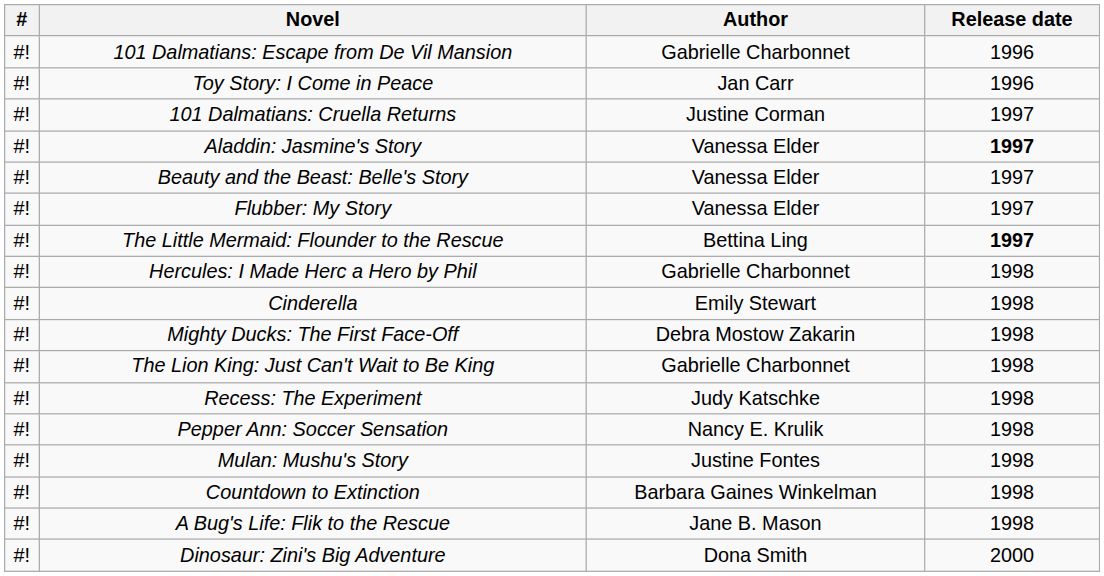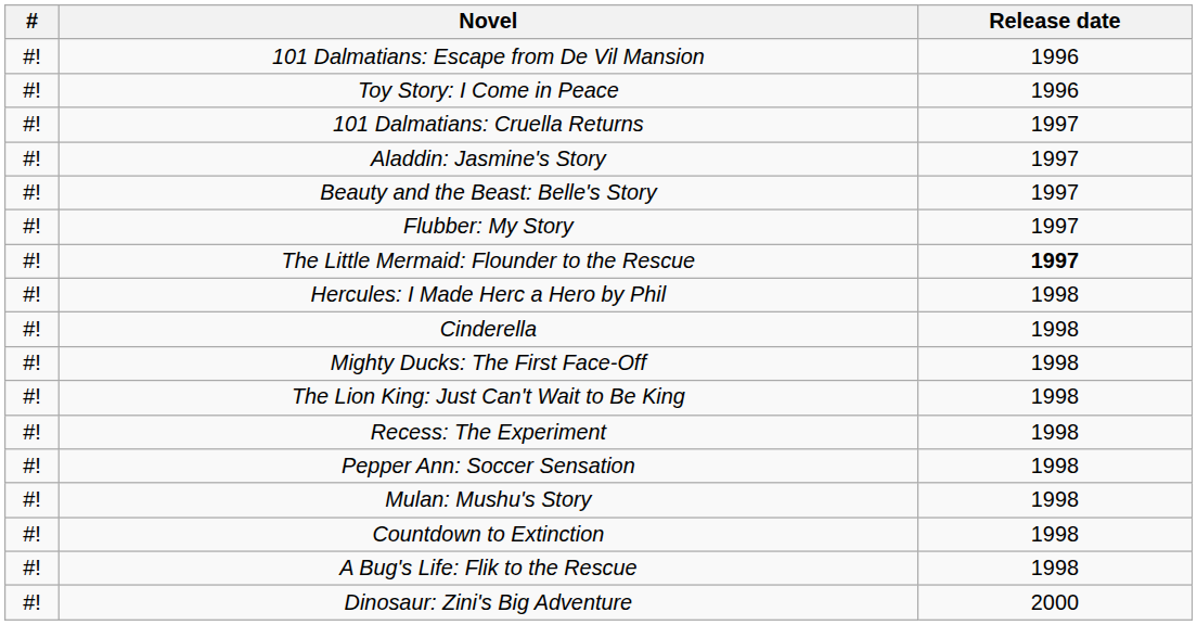- column: Author | Gabrielle Charbonnet | Jan Carr | Justine Corman | Vanessa Elder | Vanessa Elder | Vanessa Elder | Bettina Ling | Gabrielle Charbonnet | Emily Stewart | Debra Mostow Zakarin | Gabrielle Charbonnet | Judy Katschke | Nancy E. Krulik | Justine Fontes | Barbara Gaines Winkelman | Jane B. Mason | Dona Smith
Aladdin: Jasmine's Story | Release date: bold -> normal
